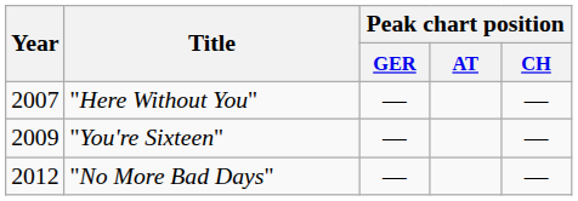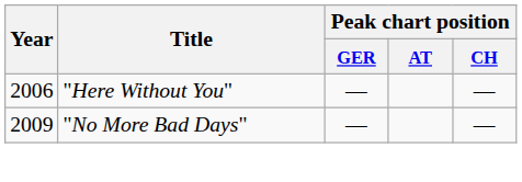"Here Without You" | Year: 2007 -> 2006
- row: 2009 | "You're Sixteen" | — | —
"No More Bad Days" | Year: 2012 -> 2009
